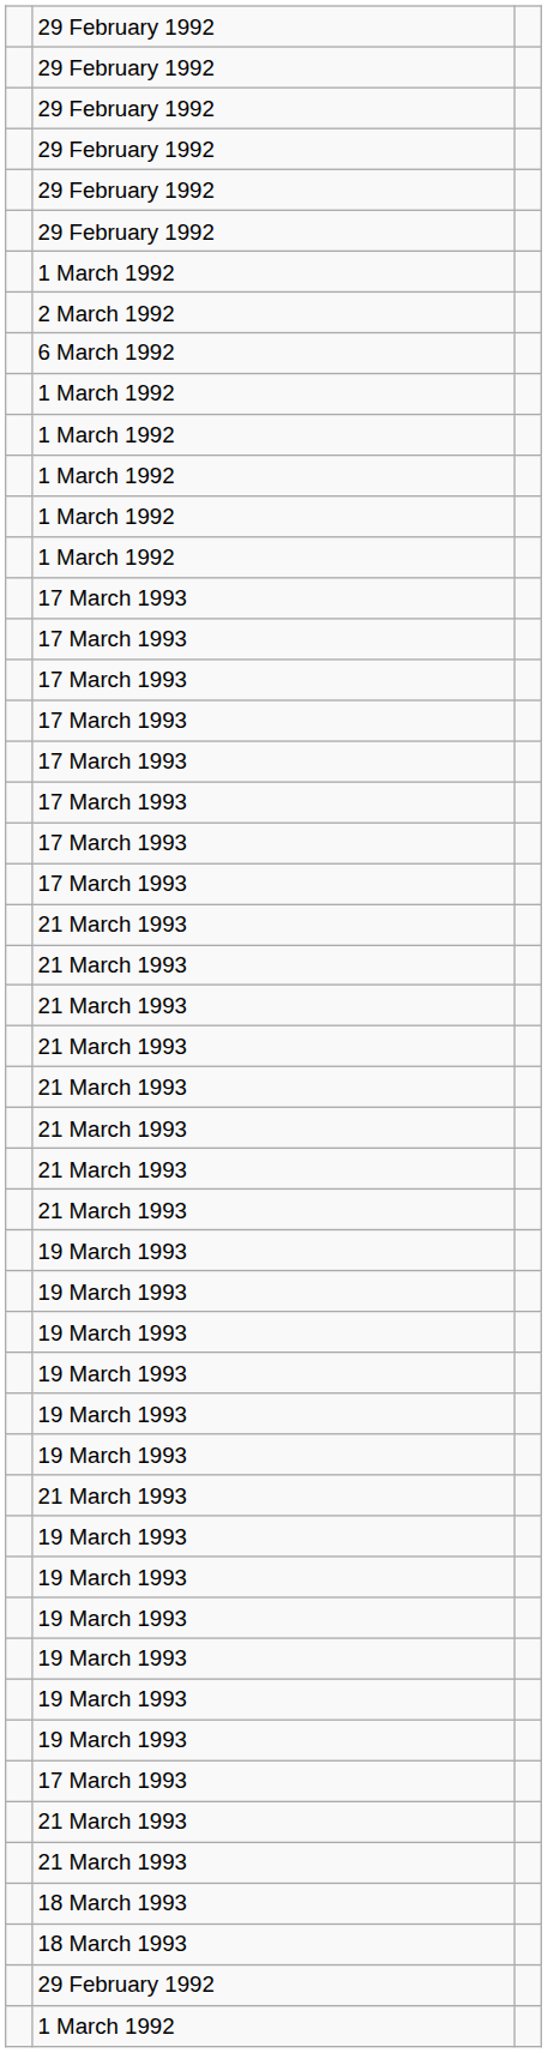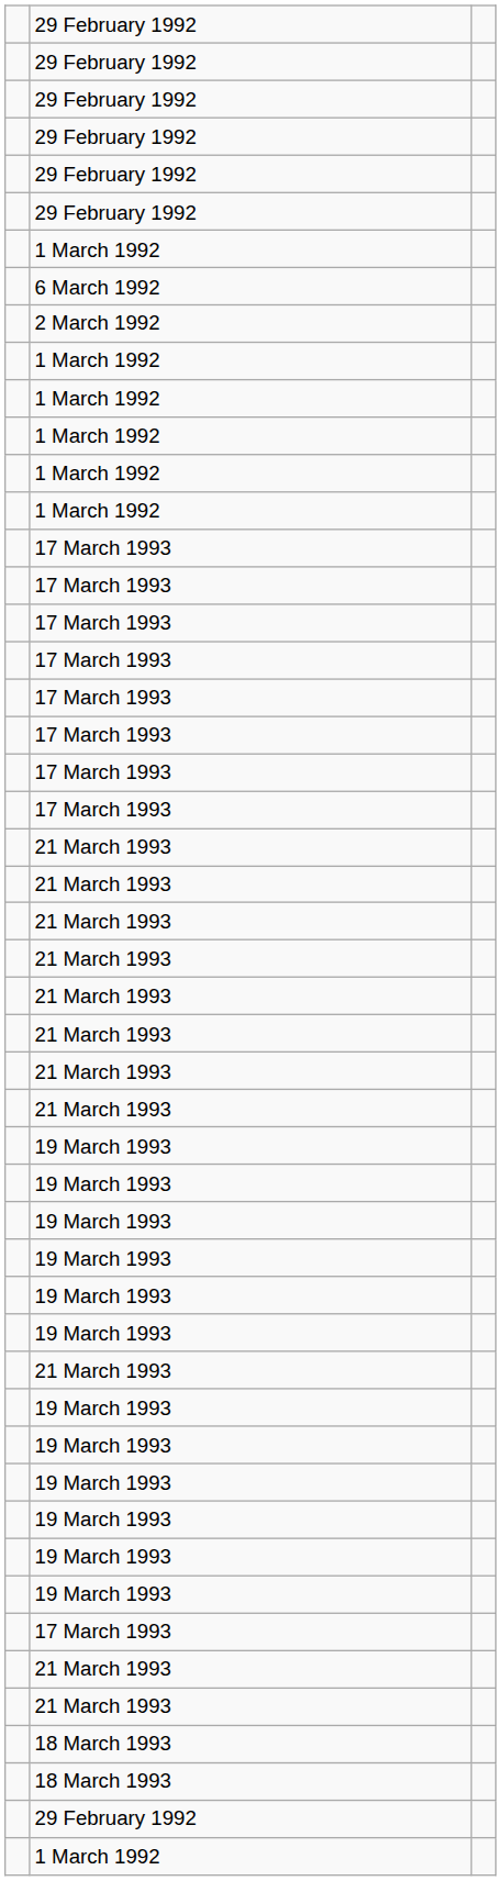rows swapped: 2 March 1992 <-> 6 March 1992
